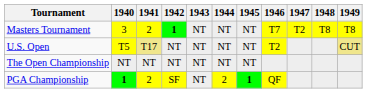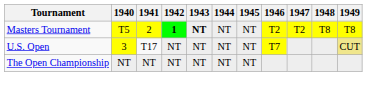Masters Tournament | 1940: 3 -> T5
Masters Tournament | 1943: normal -> bold
Masters Tournament | 1946: T7 -> T2
U.S. Open | 1940: T5 -> 3
U.S. Open | 1941: khaki background -> no background
U.S. Open | 1946: T2 -> T7
- row: PGA Championship | 1 | 2 | SF | NT | 2 | 1 | QF
